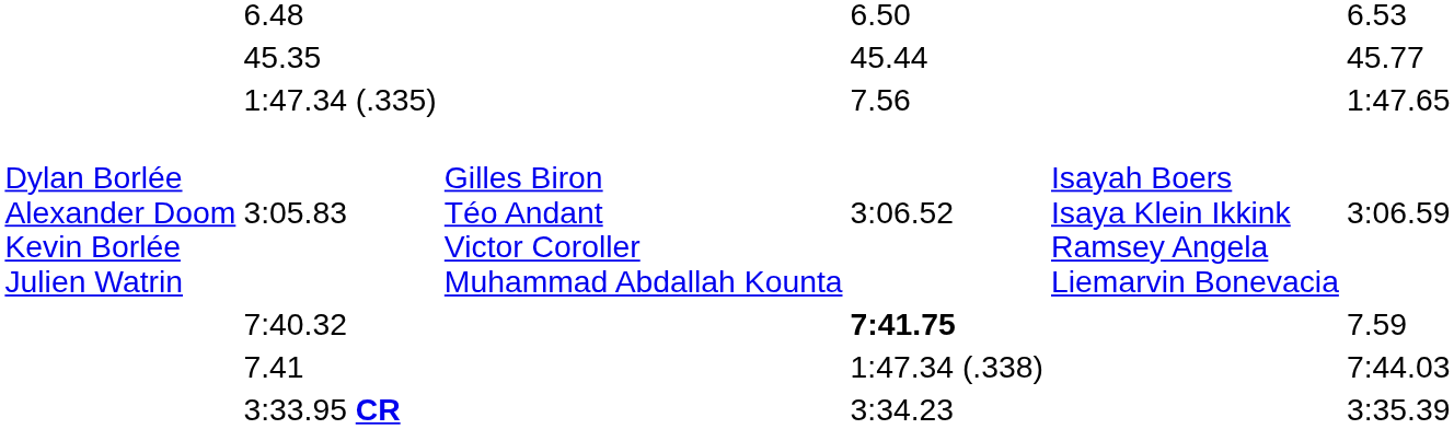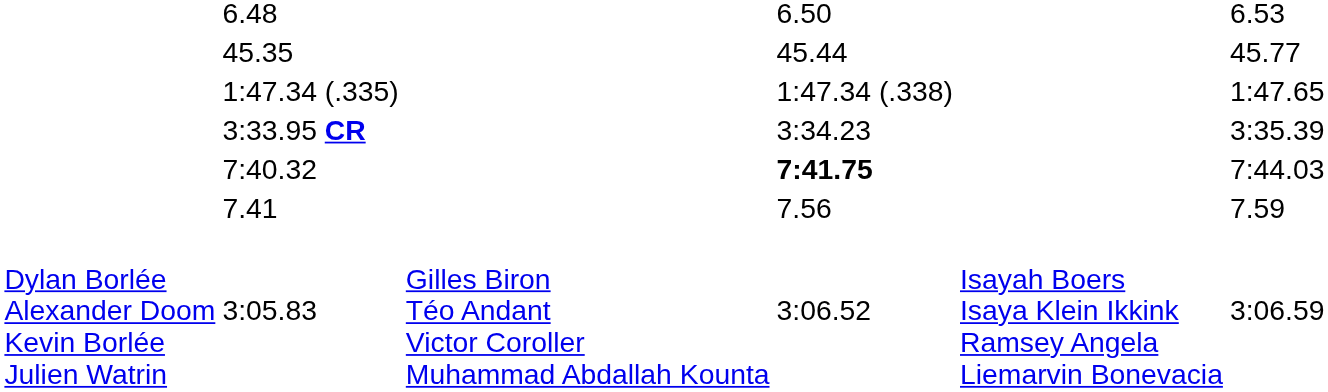1:47.34 (.335) | column 5: 7.56 -> 1:47.34 (.338)
rows swapped: 3:33.95 CR <-> 3:05.83
7:40.32 | column 7: 7.59 -> 7:44.03
7.41 | column 5: 1:47.34 (.338) -> 7.56
7.41 | column 7: 7:44.03 -> 7.59
